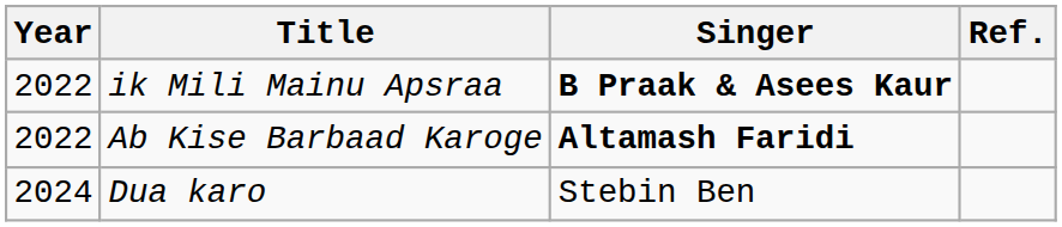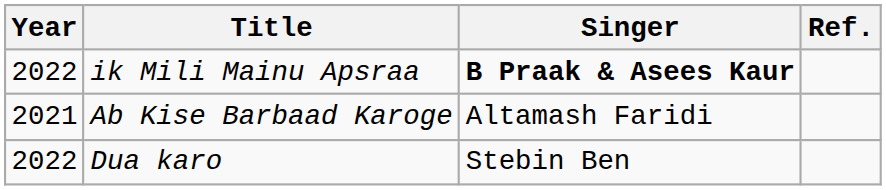Ab Kise Barbaad Karoge | Year: 2022 -> 2021
Ab Kise Barbaad Karoge | Singer: bold -> normal
Dua karo | Year: 2024 -> 2022
